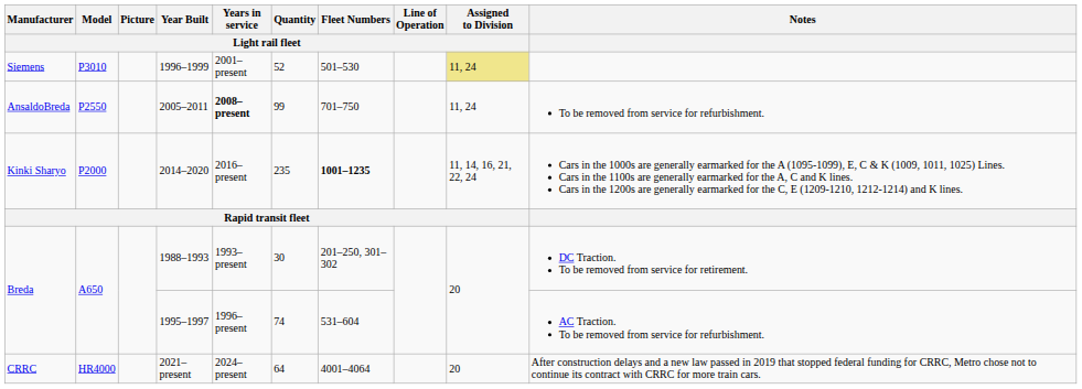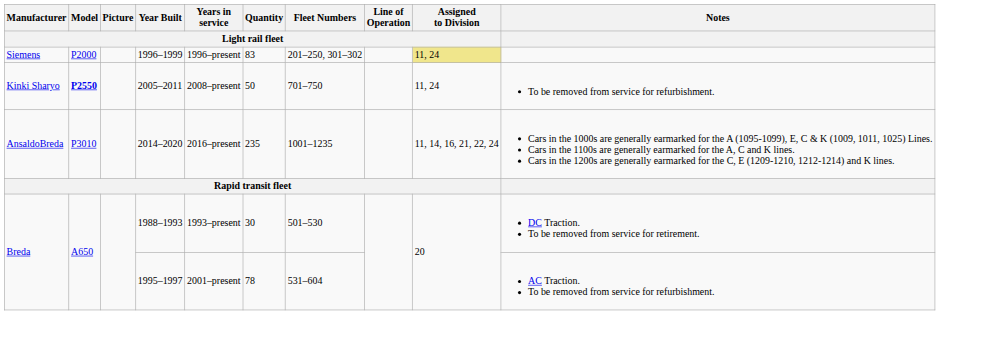1996–1999 | Model / Light rail fleet: P3010 -> P2000
1996–1999 | Years in service / Light rail fleet: 2001–present -> 1996–present
1996–1999 | Quantity / Light rail fleet: 52 -> 83
1996–1999 | Fleet Numbers / Light rail fleet: 501–530 -> 201–250, 301–302
2005–2011 | Manufacturer / Light rail fleet: AnsaldoBreda -> Kinki Sharyo
2005–2011 | Model / Light rail fleet: normal -> bold
2005–2011 | Years in service / Light rail fleet: bold -> normal
2005–2011 | Quantity / Light rail fleet: 99 -> 50
2014–2020 | Manufacturer / Light rail fleet: Kinki Sharyo -> AnsaldoBreda
2014–2020 | Model / Light rail fleet: P2000 -> P3010
2014–2020 | Fleet Numbers / Light rail fleet: bold -> normal
1988–1993 | Fleet Numbers / Light rail fleet: 201–250, 301–302 -> 501–530
1995–1997 | Years in service / Light rail fleet: 1996–present -> 2001–present
1995–1997 | Quantity / Light rail fleet: 74 -> 78
- row: CRRC | HR4000 | 2021–present | 2024–present | 64 | 4001–4064 | 20 | After construction delays and a new law passed in 2019 that stopped federal funding for CRRC, Metro chose not to continue its contract with CRRC for more train cars.
